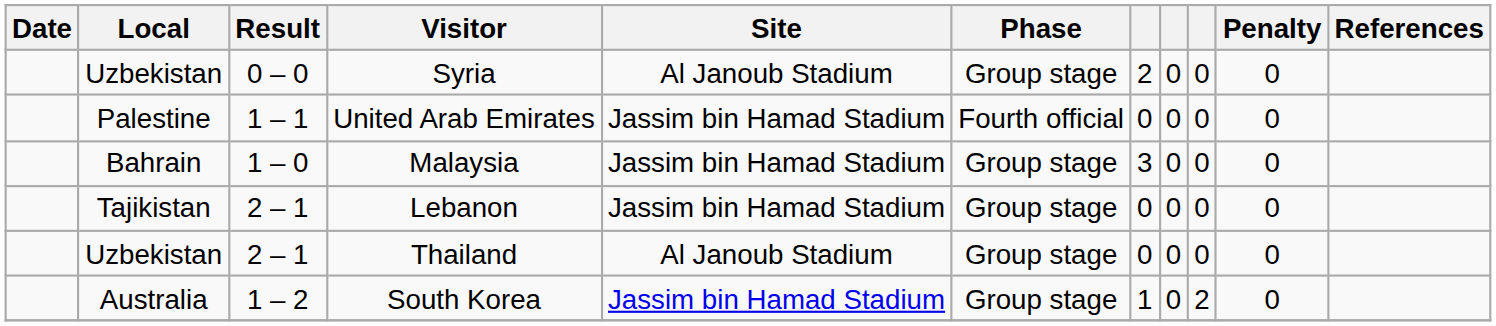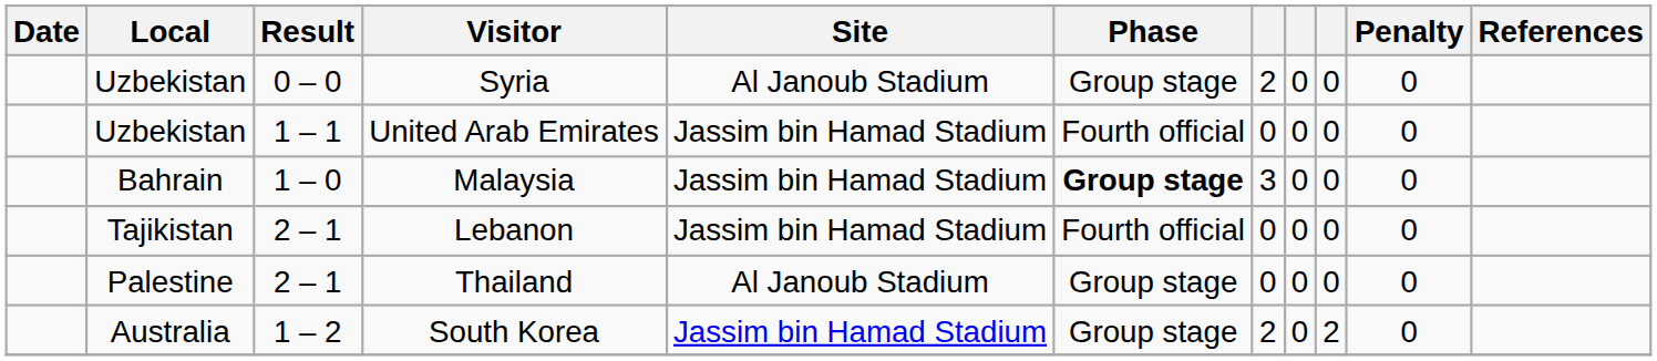United Arab Emirates | Local: Palestine -> Uzbekistan
Malaysia | Phase: normal -> bold
Lebanon | Phase: Group stage -> Fourth official
Thailand | Local: Uzbekistan -> Palestine
South Korea | column 7: 1 -> 2
